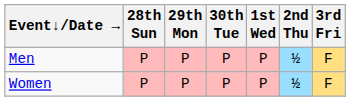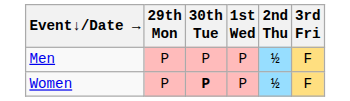- column: 28th Sun | P | P
Women | 30th Tue: normal -> bold
